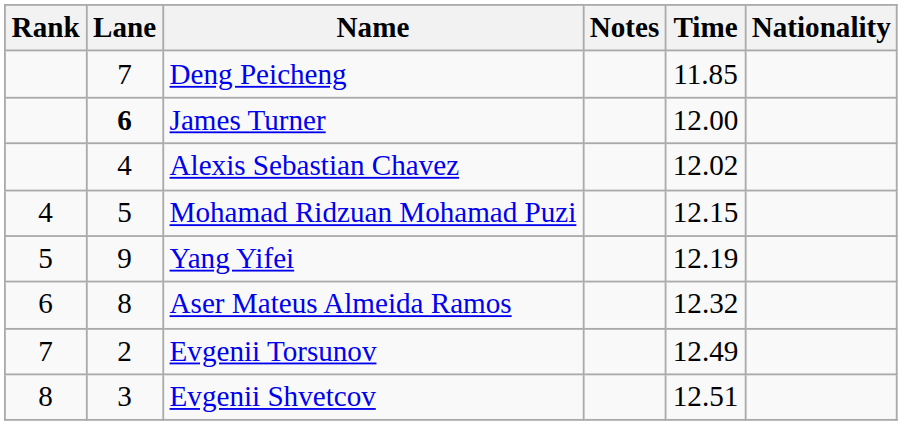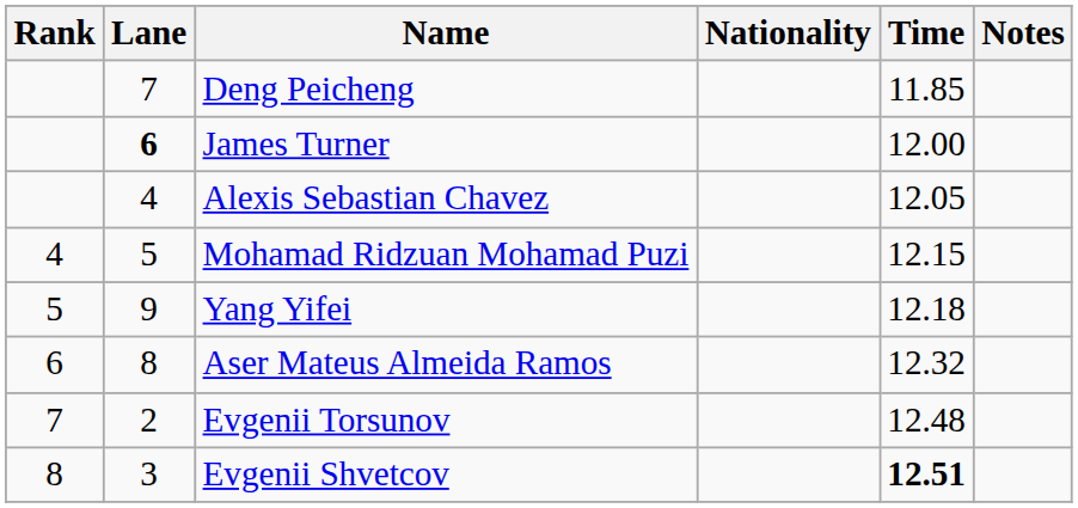columns swapped: Nationality <-> Notes
Alexis Sebastian Chavez | Time: 12.02 -> 12.05
Yang Yifei | Time: 12.19 -> 12.18
Evgenii Torsunov | Time: 12.49 -> 12.48
Evgenii Shvetcov | Time: normal -> bold
